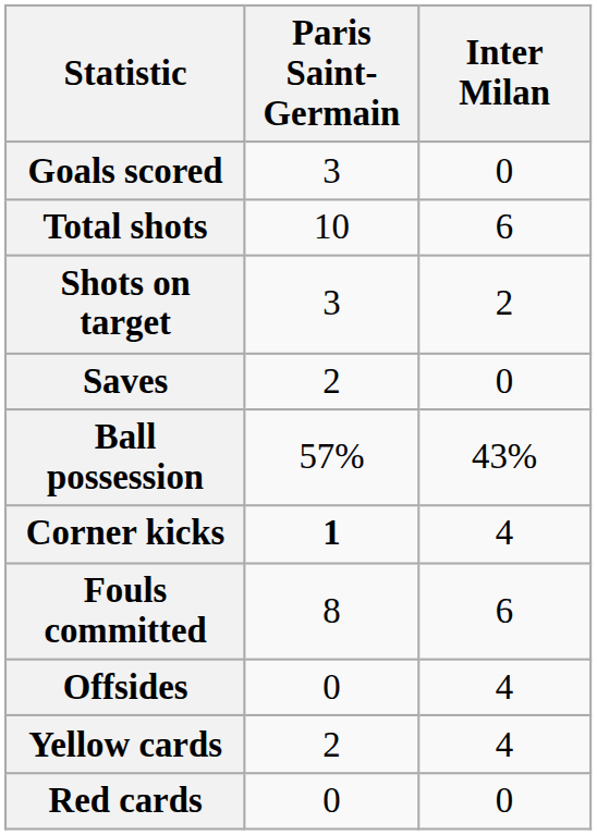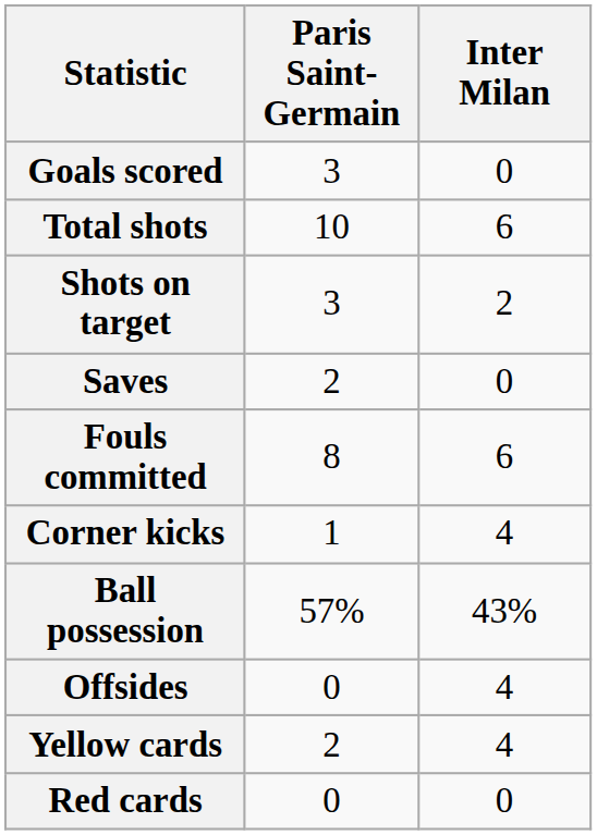rows swapped: Ball possession <-> Fouls committed
Corner kicks | Paris Saint-Germain: bold -> normal
